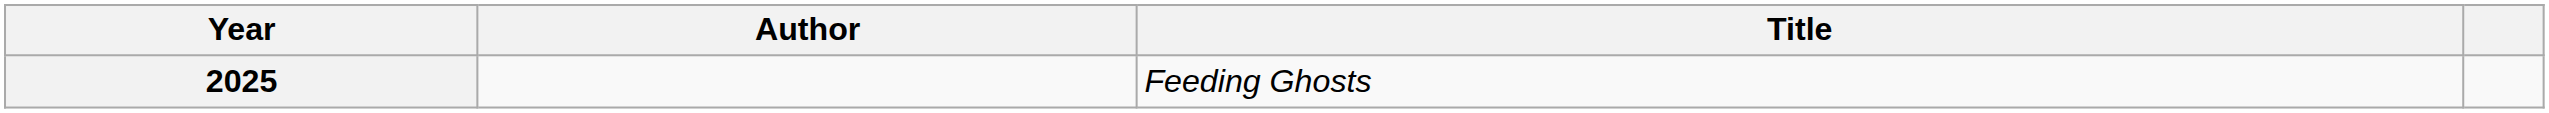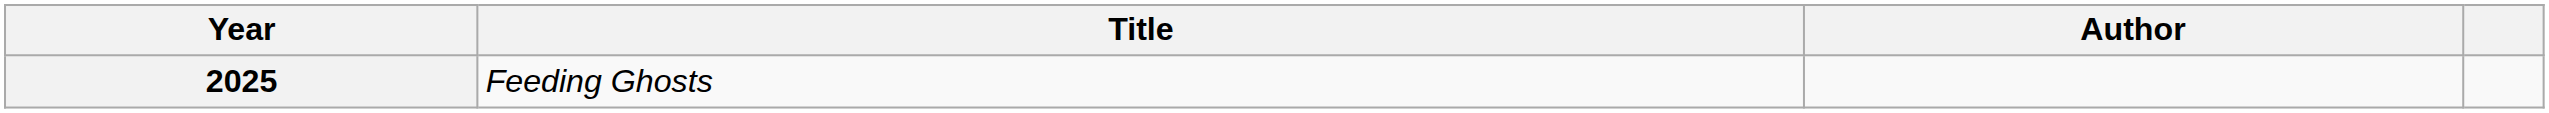columns swapped: Author <-> Title
